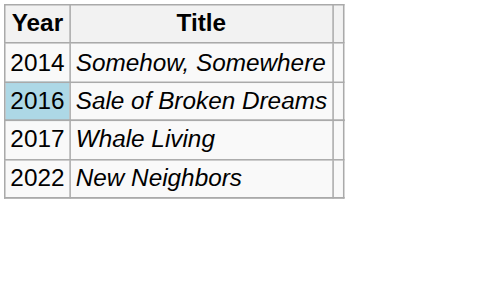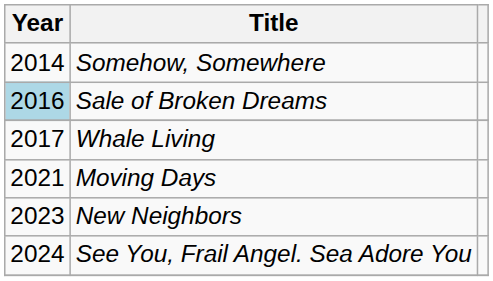+ row: 2021 | Moving Days
New Neighbors | Year: 2022 -> 2023
+ row: 2024 | See You, Frail Angel. Sea Adore You
